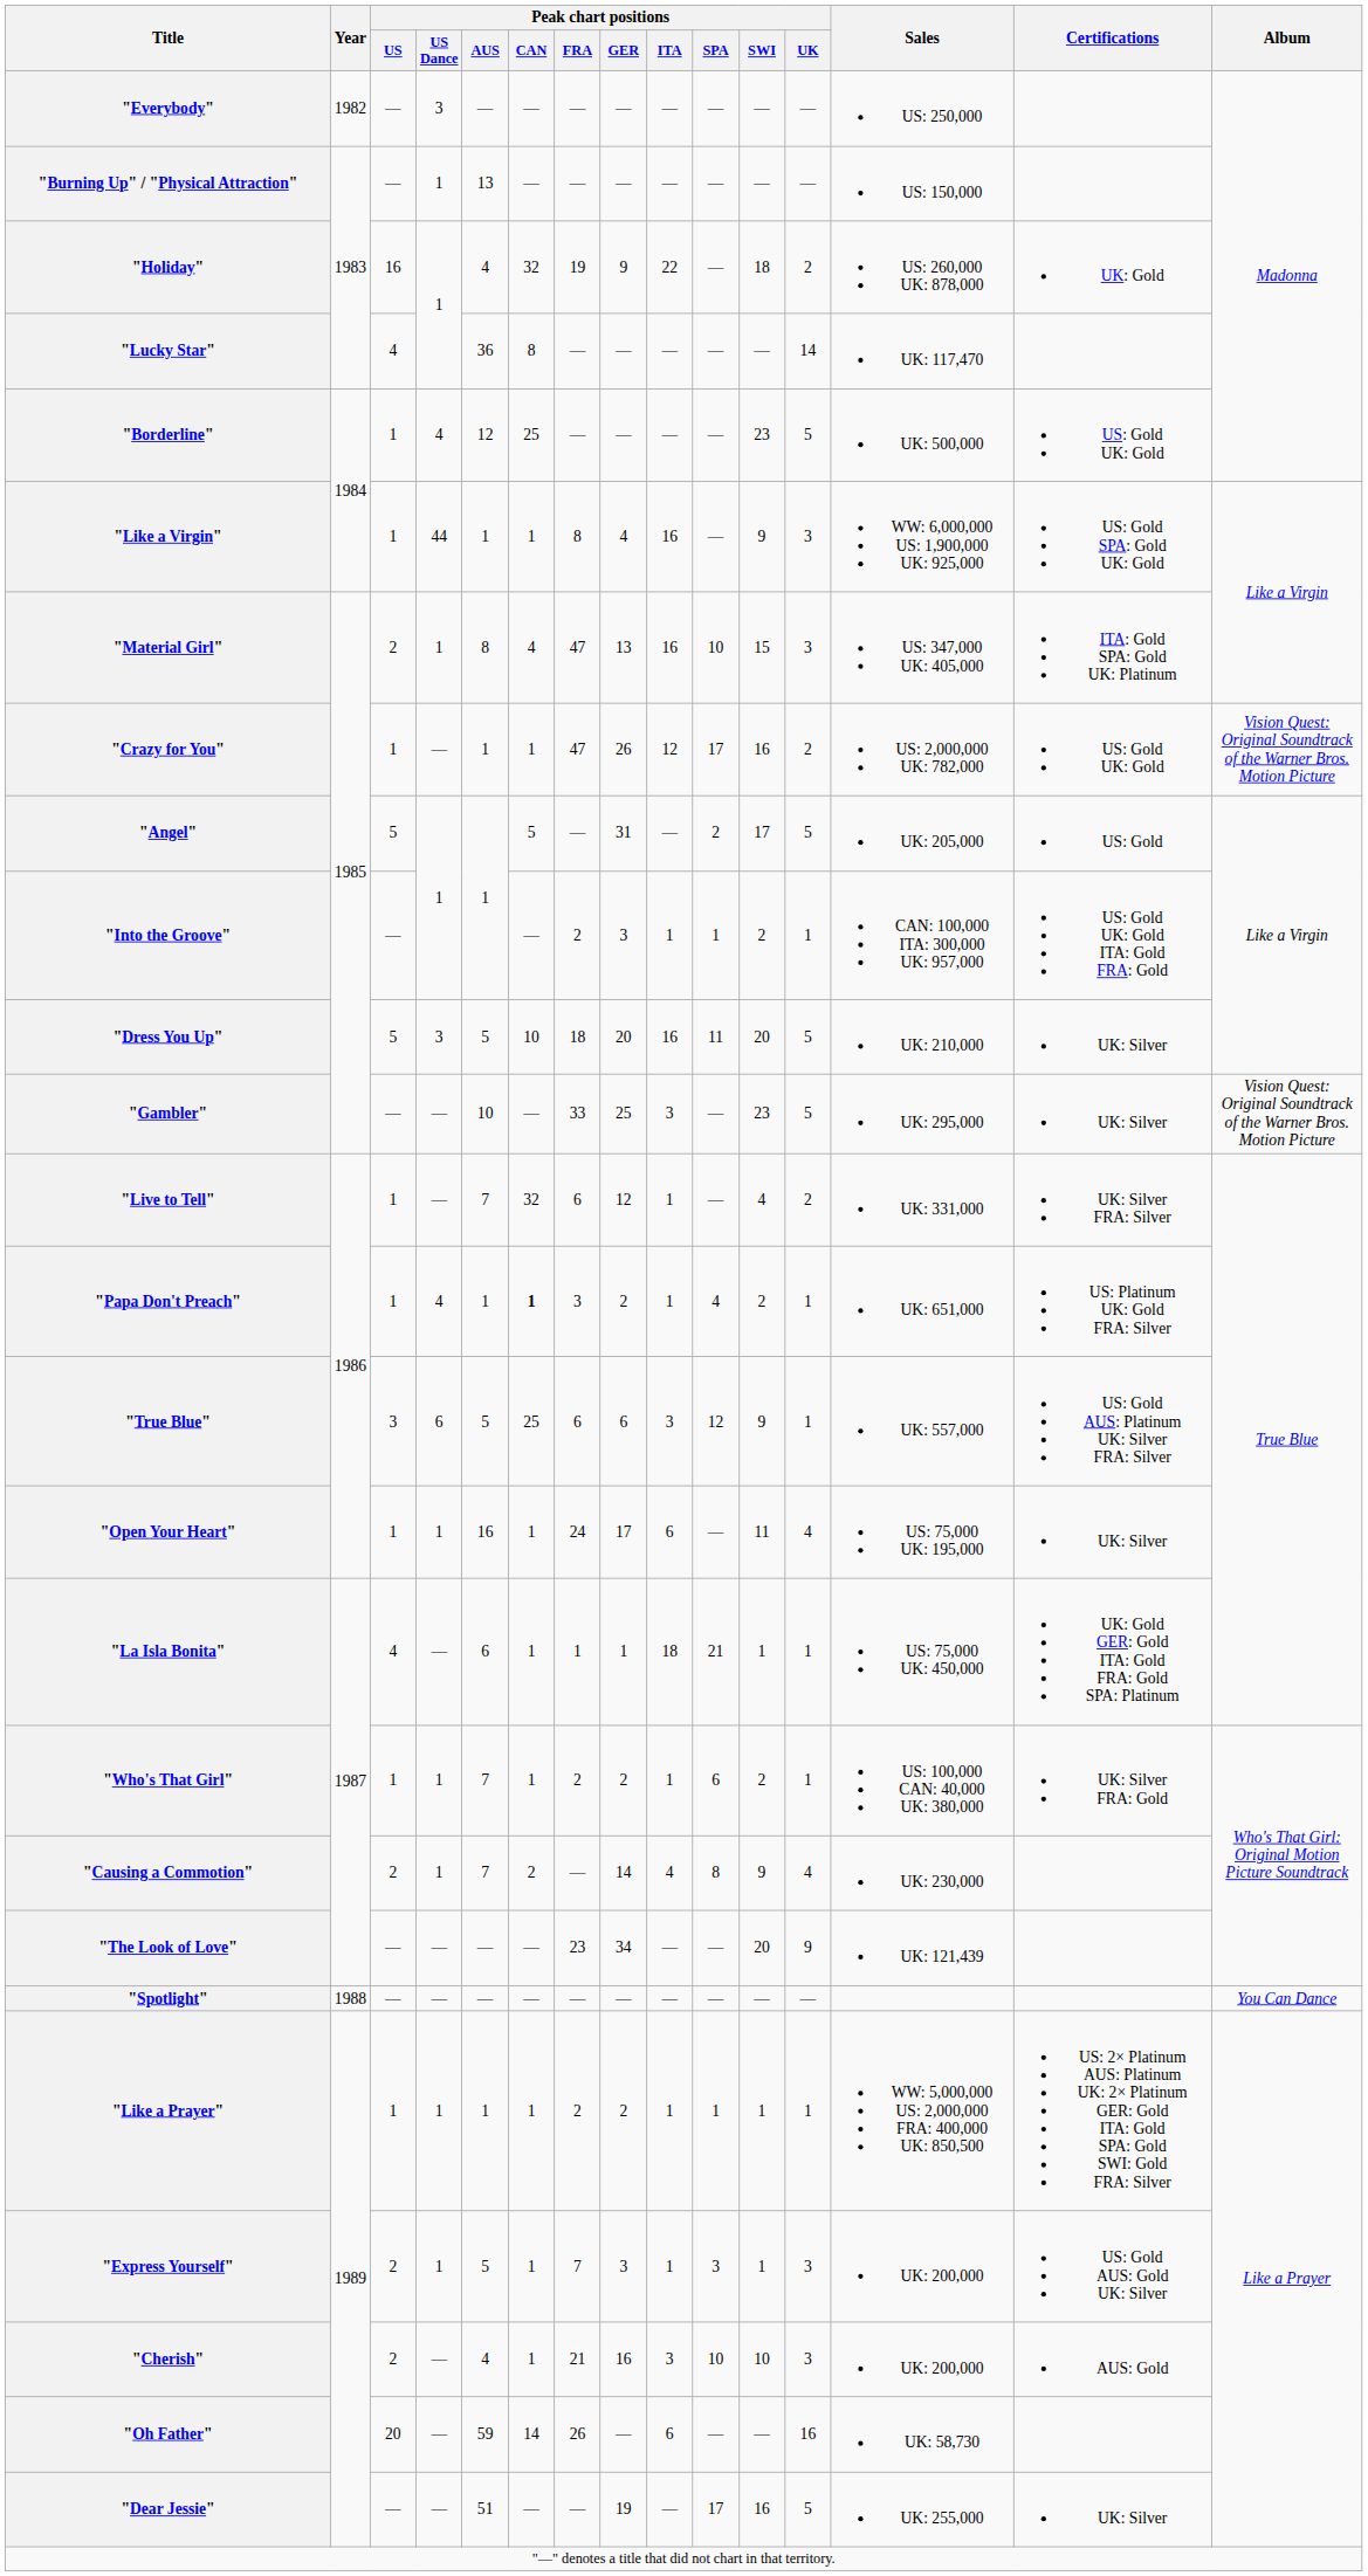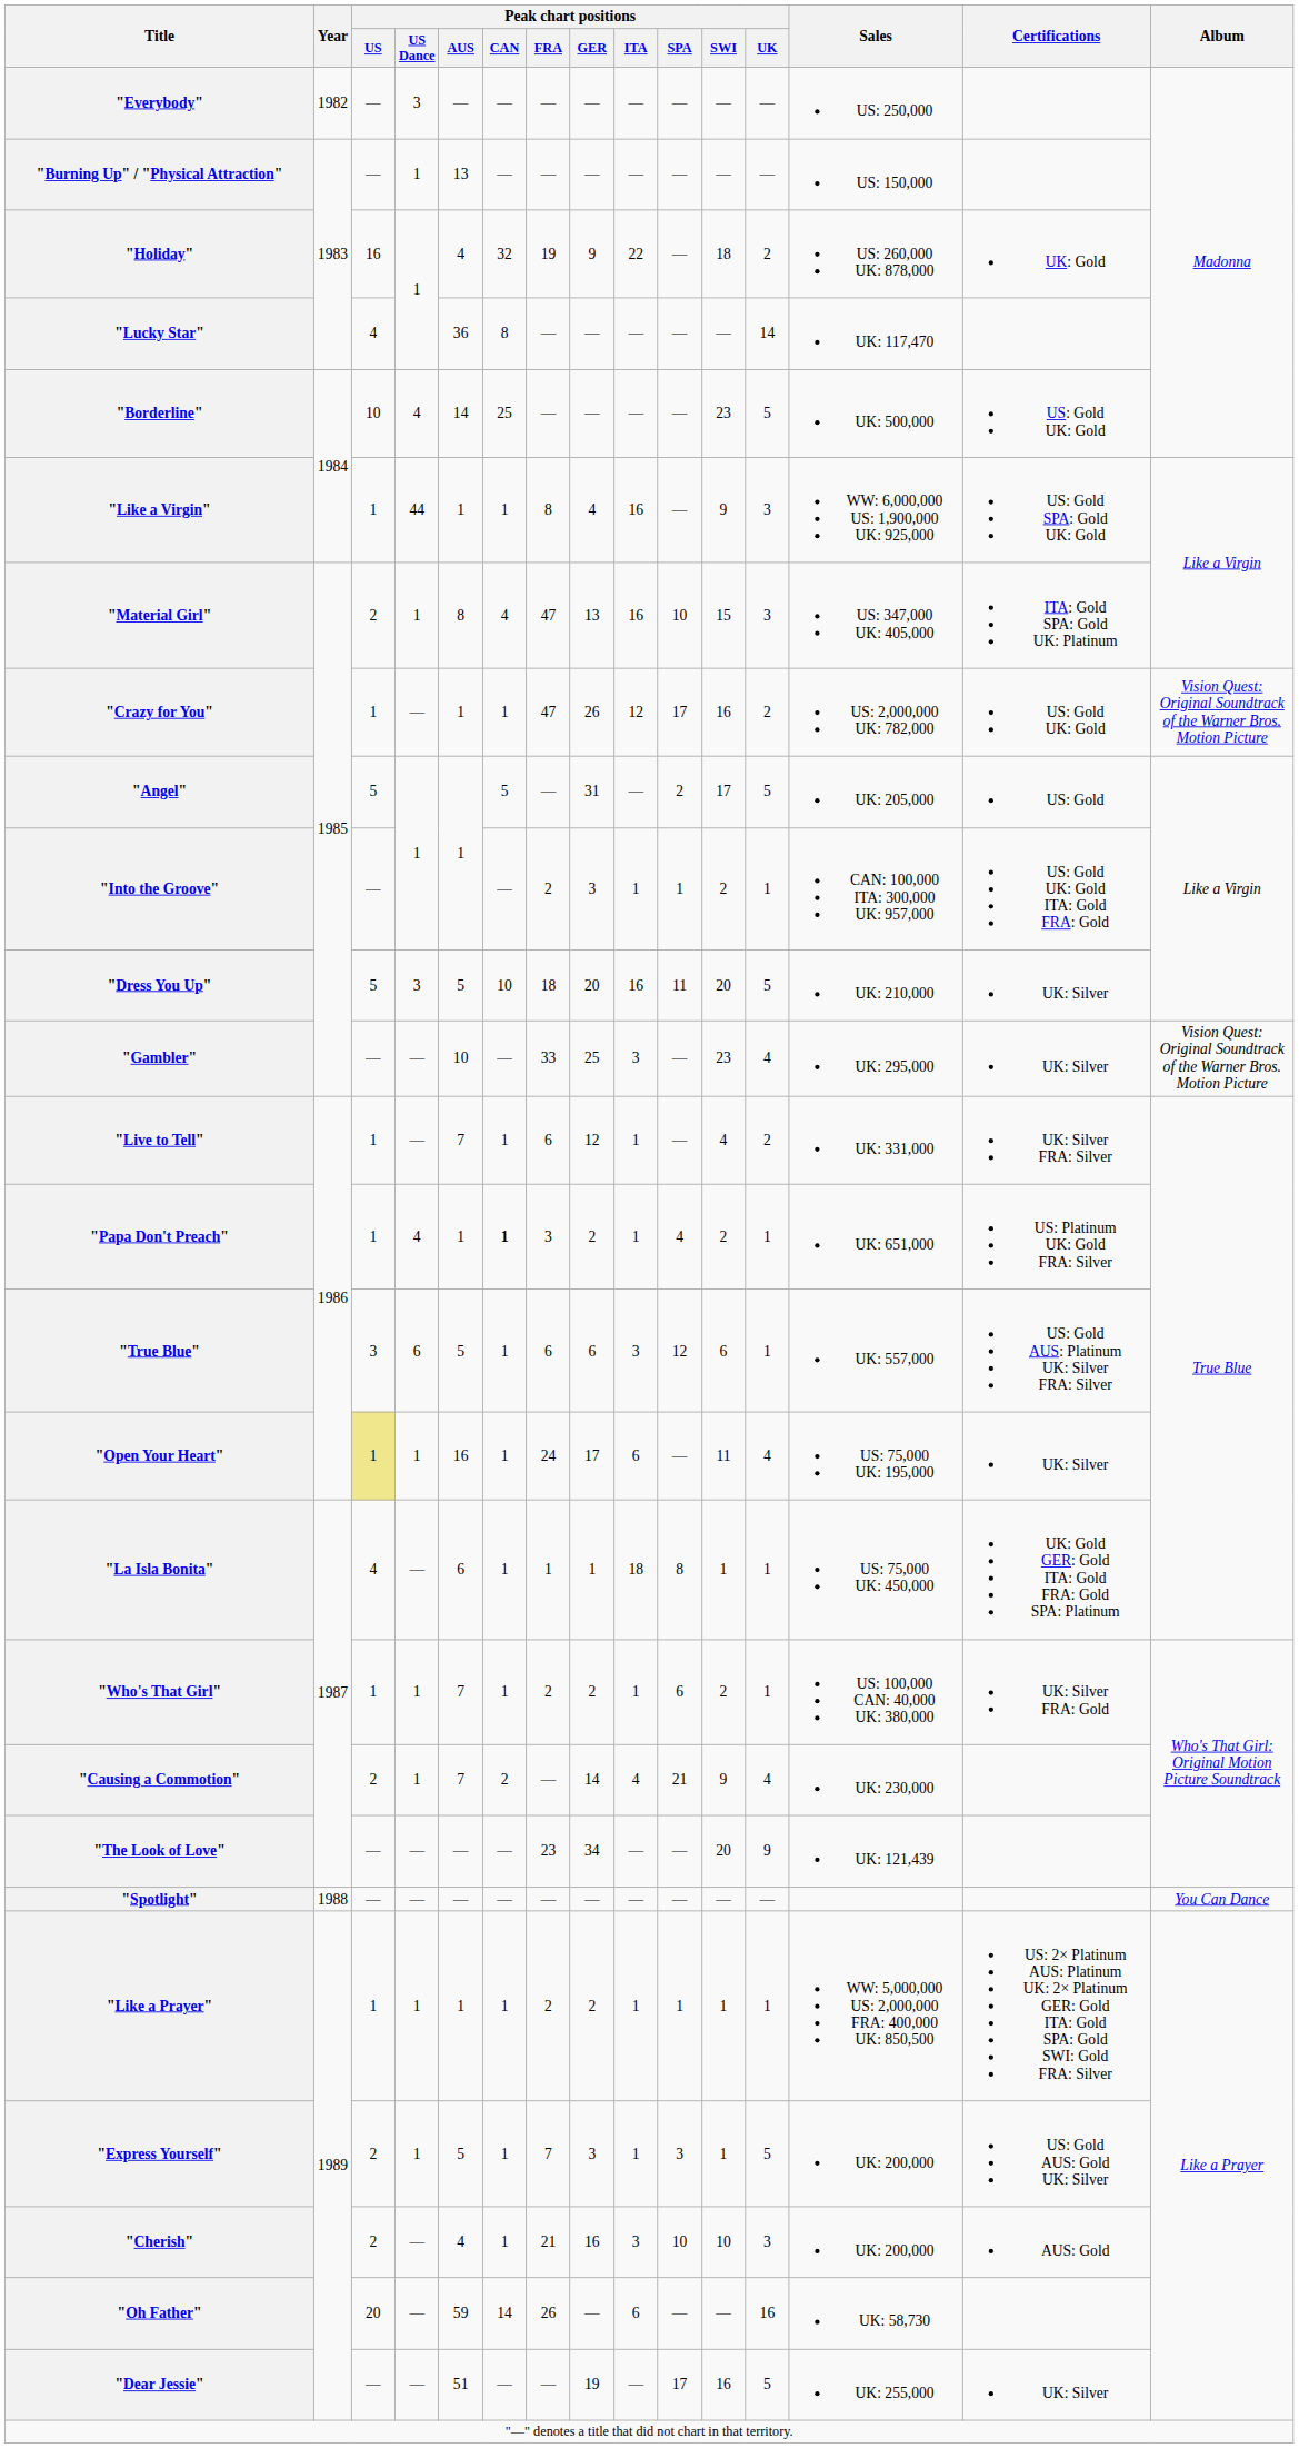"Borderline" | Peak chart positions / US: 1 -> 10
"Borderline" | Peak chart positions / AUS: 12 -> 14
"Gambler" | Peak chart positions / UK: 5 -> 4
"Live to Tell" | Peak chart positions / CAN: 32 -> 1
"True Blue" | Peak chart positions / CAN: 25 -> 1
"True Blue" | Peak chart positions / SWI: 9 -> 6
"Open Your Heart" | Peak chart positions / US: no background -> khaki background
"La Isla Bonita" | Peak chart positions / SPA: 21 -> 8
"Causing a Commotion" | Peak chart positions / SPA: 8 -> 21
"Express Yourself" | Peak chart positions / UK: 3 -> 5
